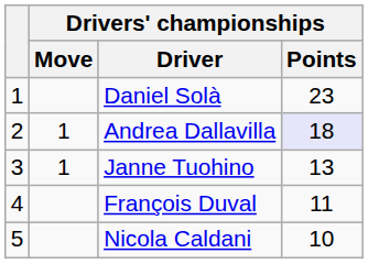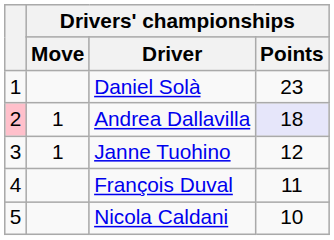Andrea Dallavilla | column 1: no background -> pink background
Janne Tuohino | Drivers' championships / Points: 13 -> 12
